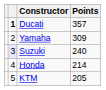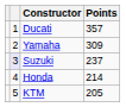Ducati | column 2: bold -> normal
Suzuki | Points: 240 -> 237
